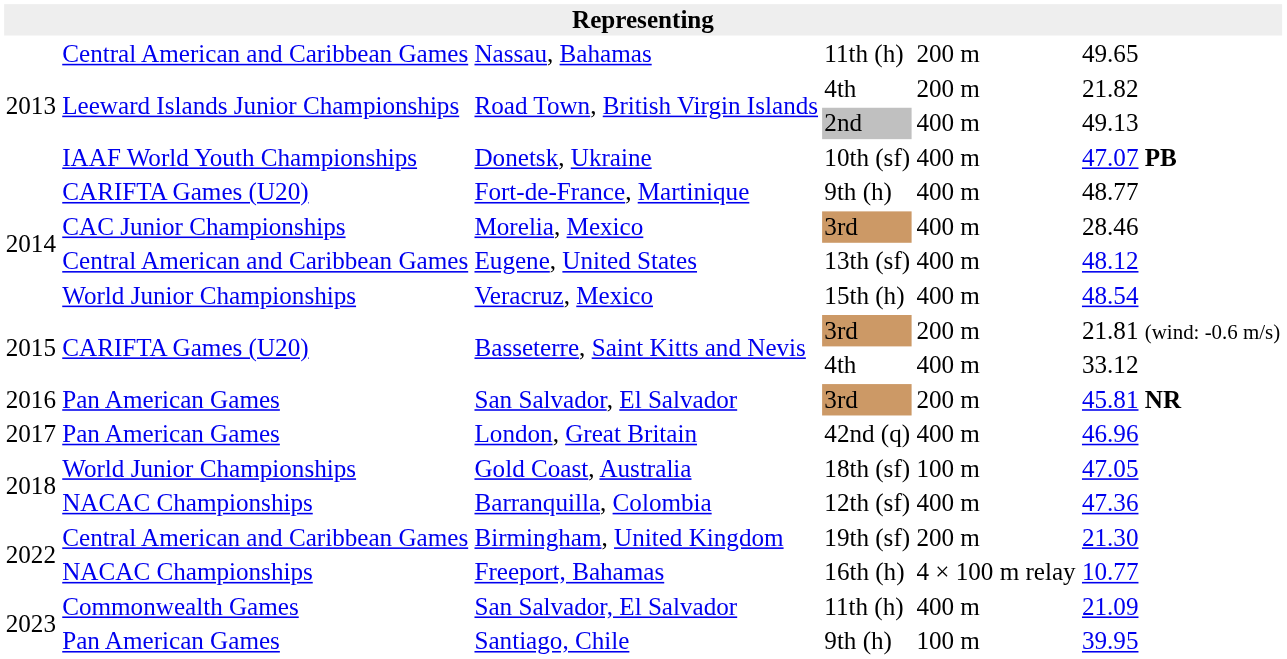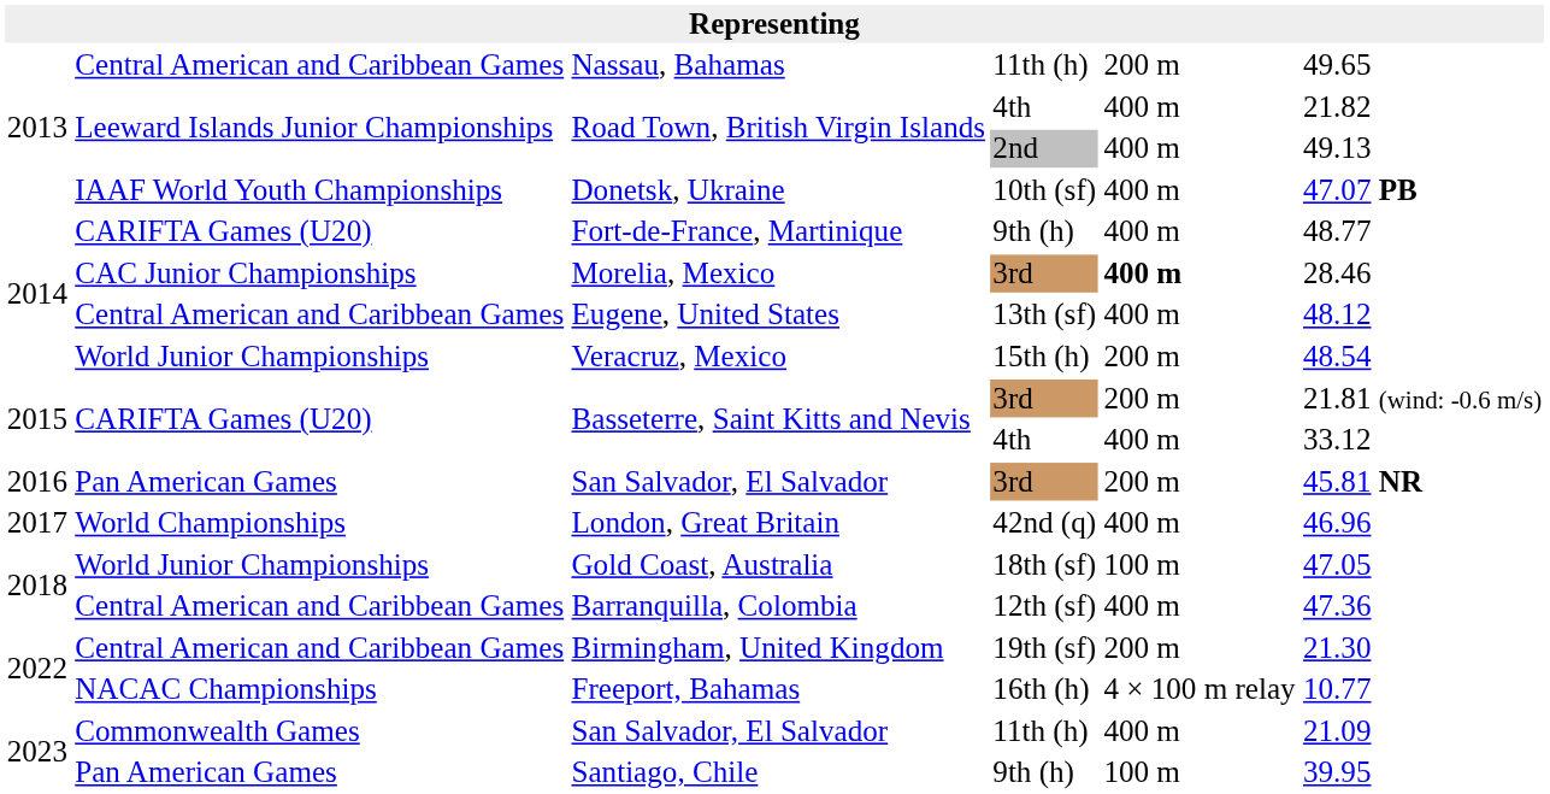Road Town, British Virgin Islands / 4th | column 5: 200 m -> 400 m
Morelia, Mexico | column 5: normal -> bold
Veracruz, Mexico | column 5: 400 m -> 200 m
London, Great Britain | column 2: Pan American Games -> World Championships
Barranquilla, Colombia | column 2: NACAC Championships -> Central American and Caribbean Games
